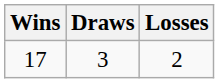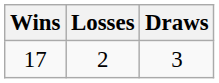columns swapped: Losses <-> Draws
